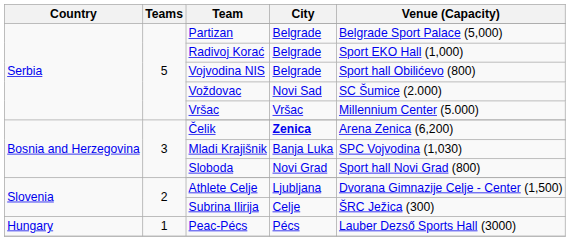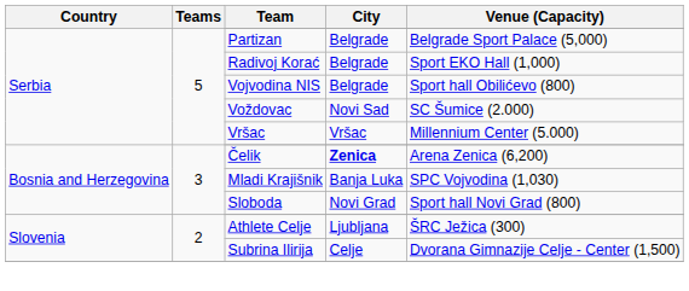Athlete Celje | Venue (Capacity): Dvorana Gimnazije Celje - Center (1,500) -> ŠRC Ježica (300)
Subrina Ilirija | Venue (Capacity): ŠRC Ježica (300) -> Dvorana Gimnazije Celje - Center (1,500)
- row: Hungary | 1 | Peac-Pécs | Pécs | Lauber Dezső Sports Hall (3000)
